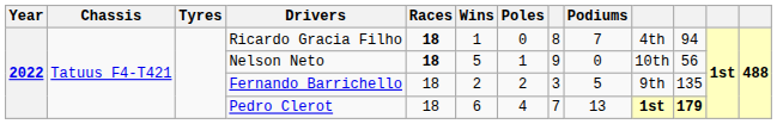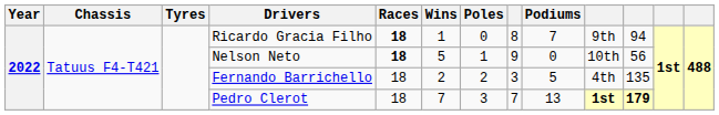Ricardo Gracia Filho | column 10: 4th -> 9th
Fernando Barrichello | column 10: 9th -> 4th
Pedro Clerot | Wins: 6 -> 7
Pedro Clerot | Poles: 4 -> 3
